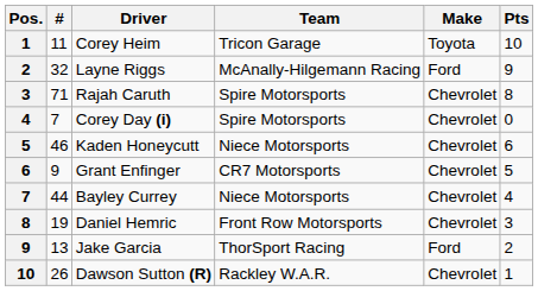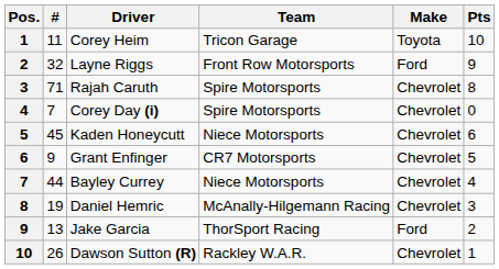Layne Riggs | Team: McAnally-Hilgemann Racing -> Front Row Motorsports
Kaden Honeycutt | #: 46 -> 45
Daniel Hemric | Team: Front Row Motorsports -> McAnally-Hilgemann Racing
